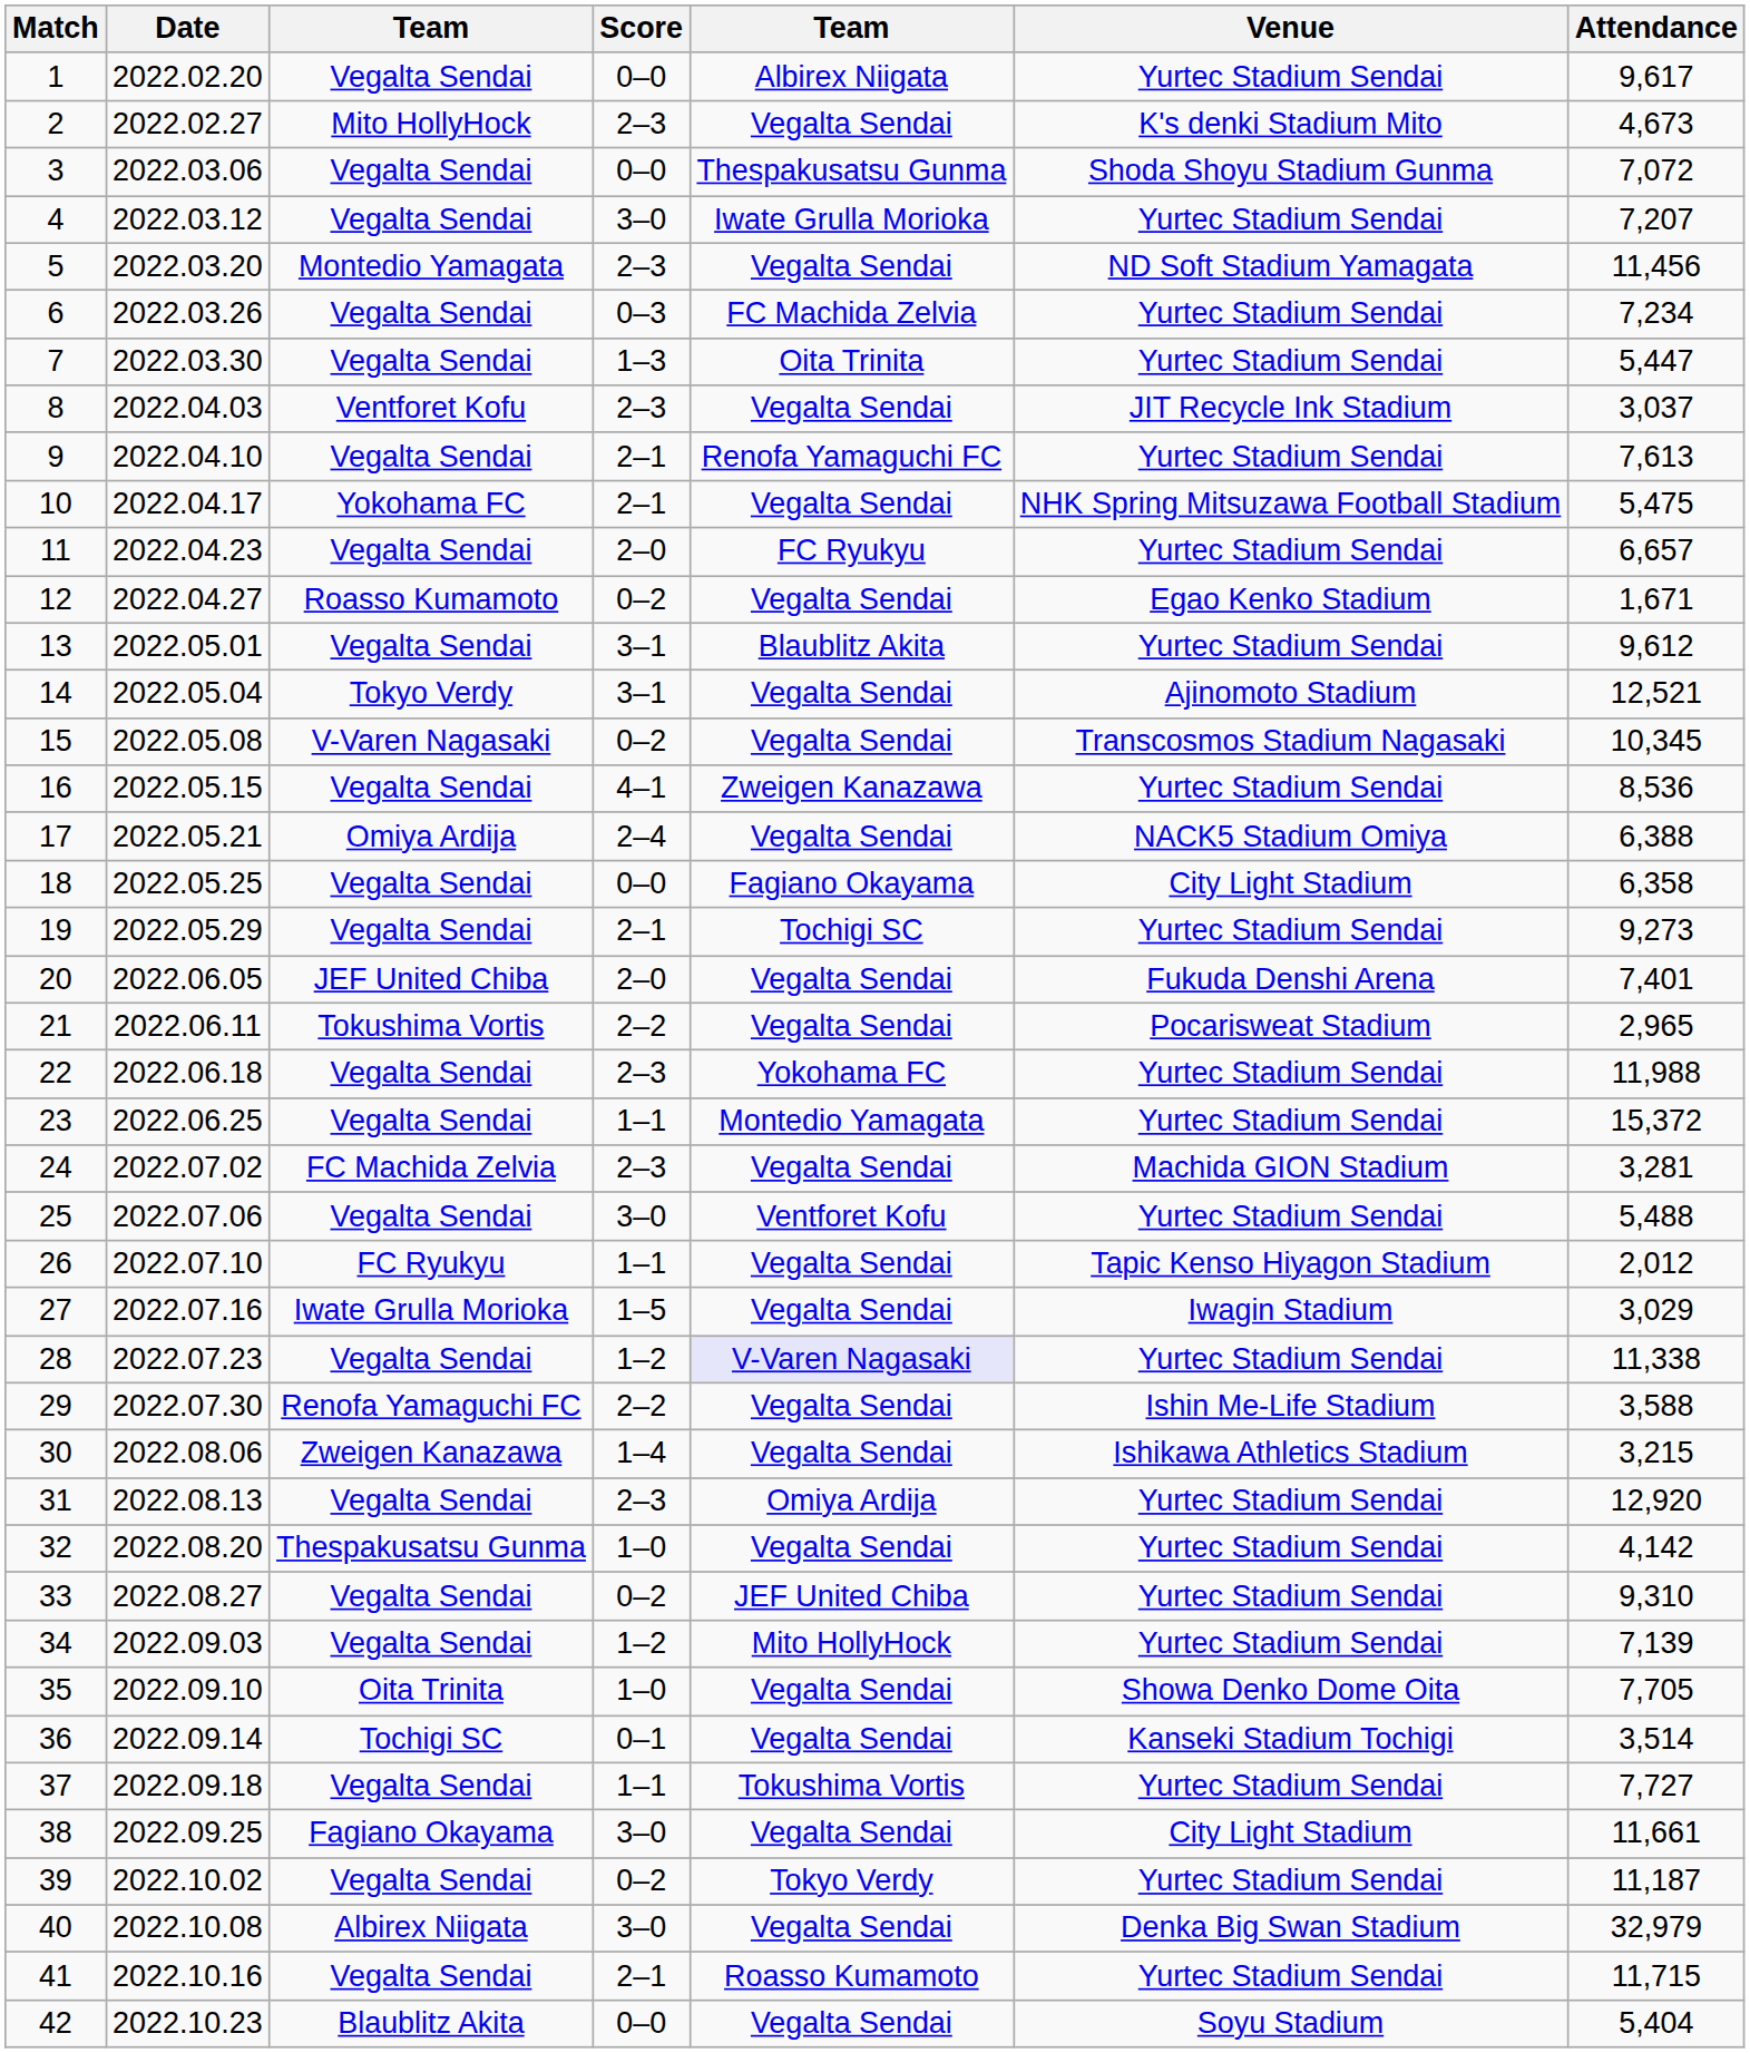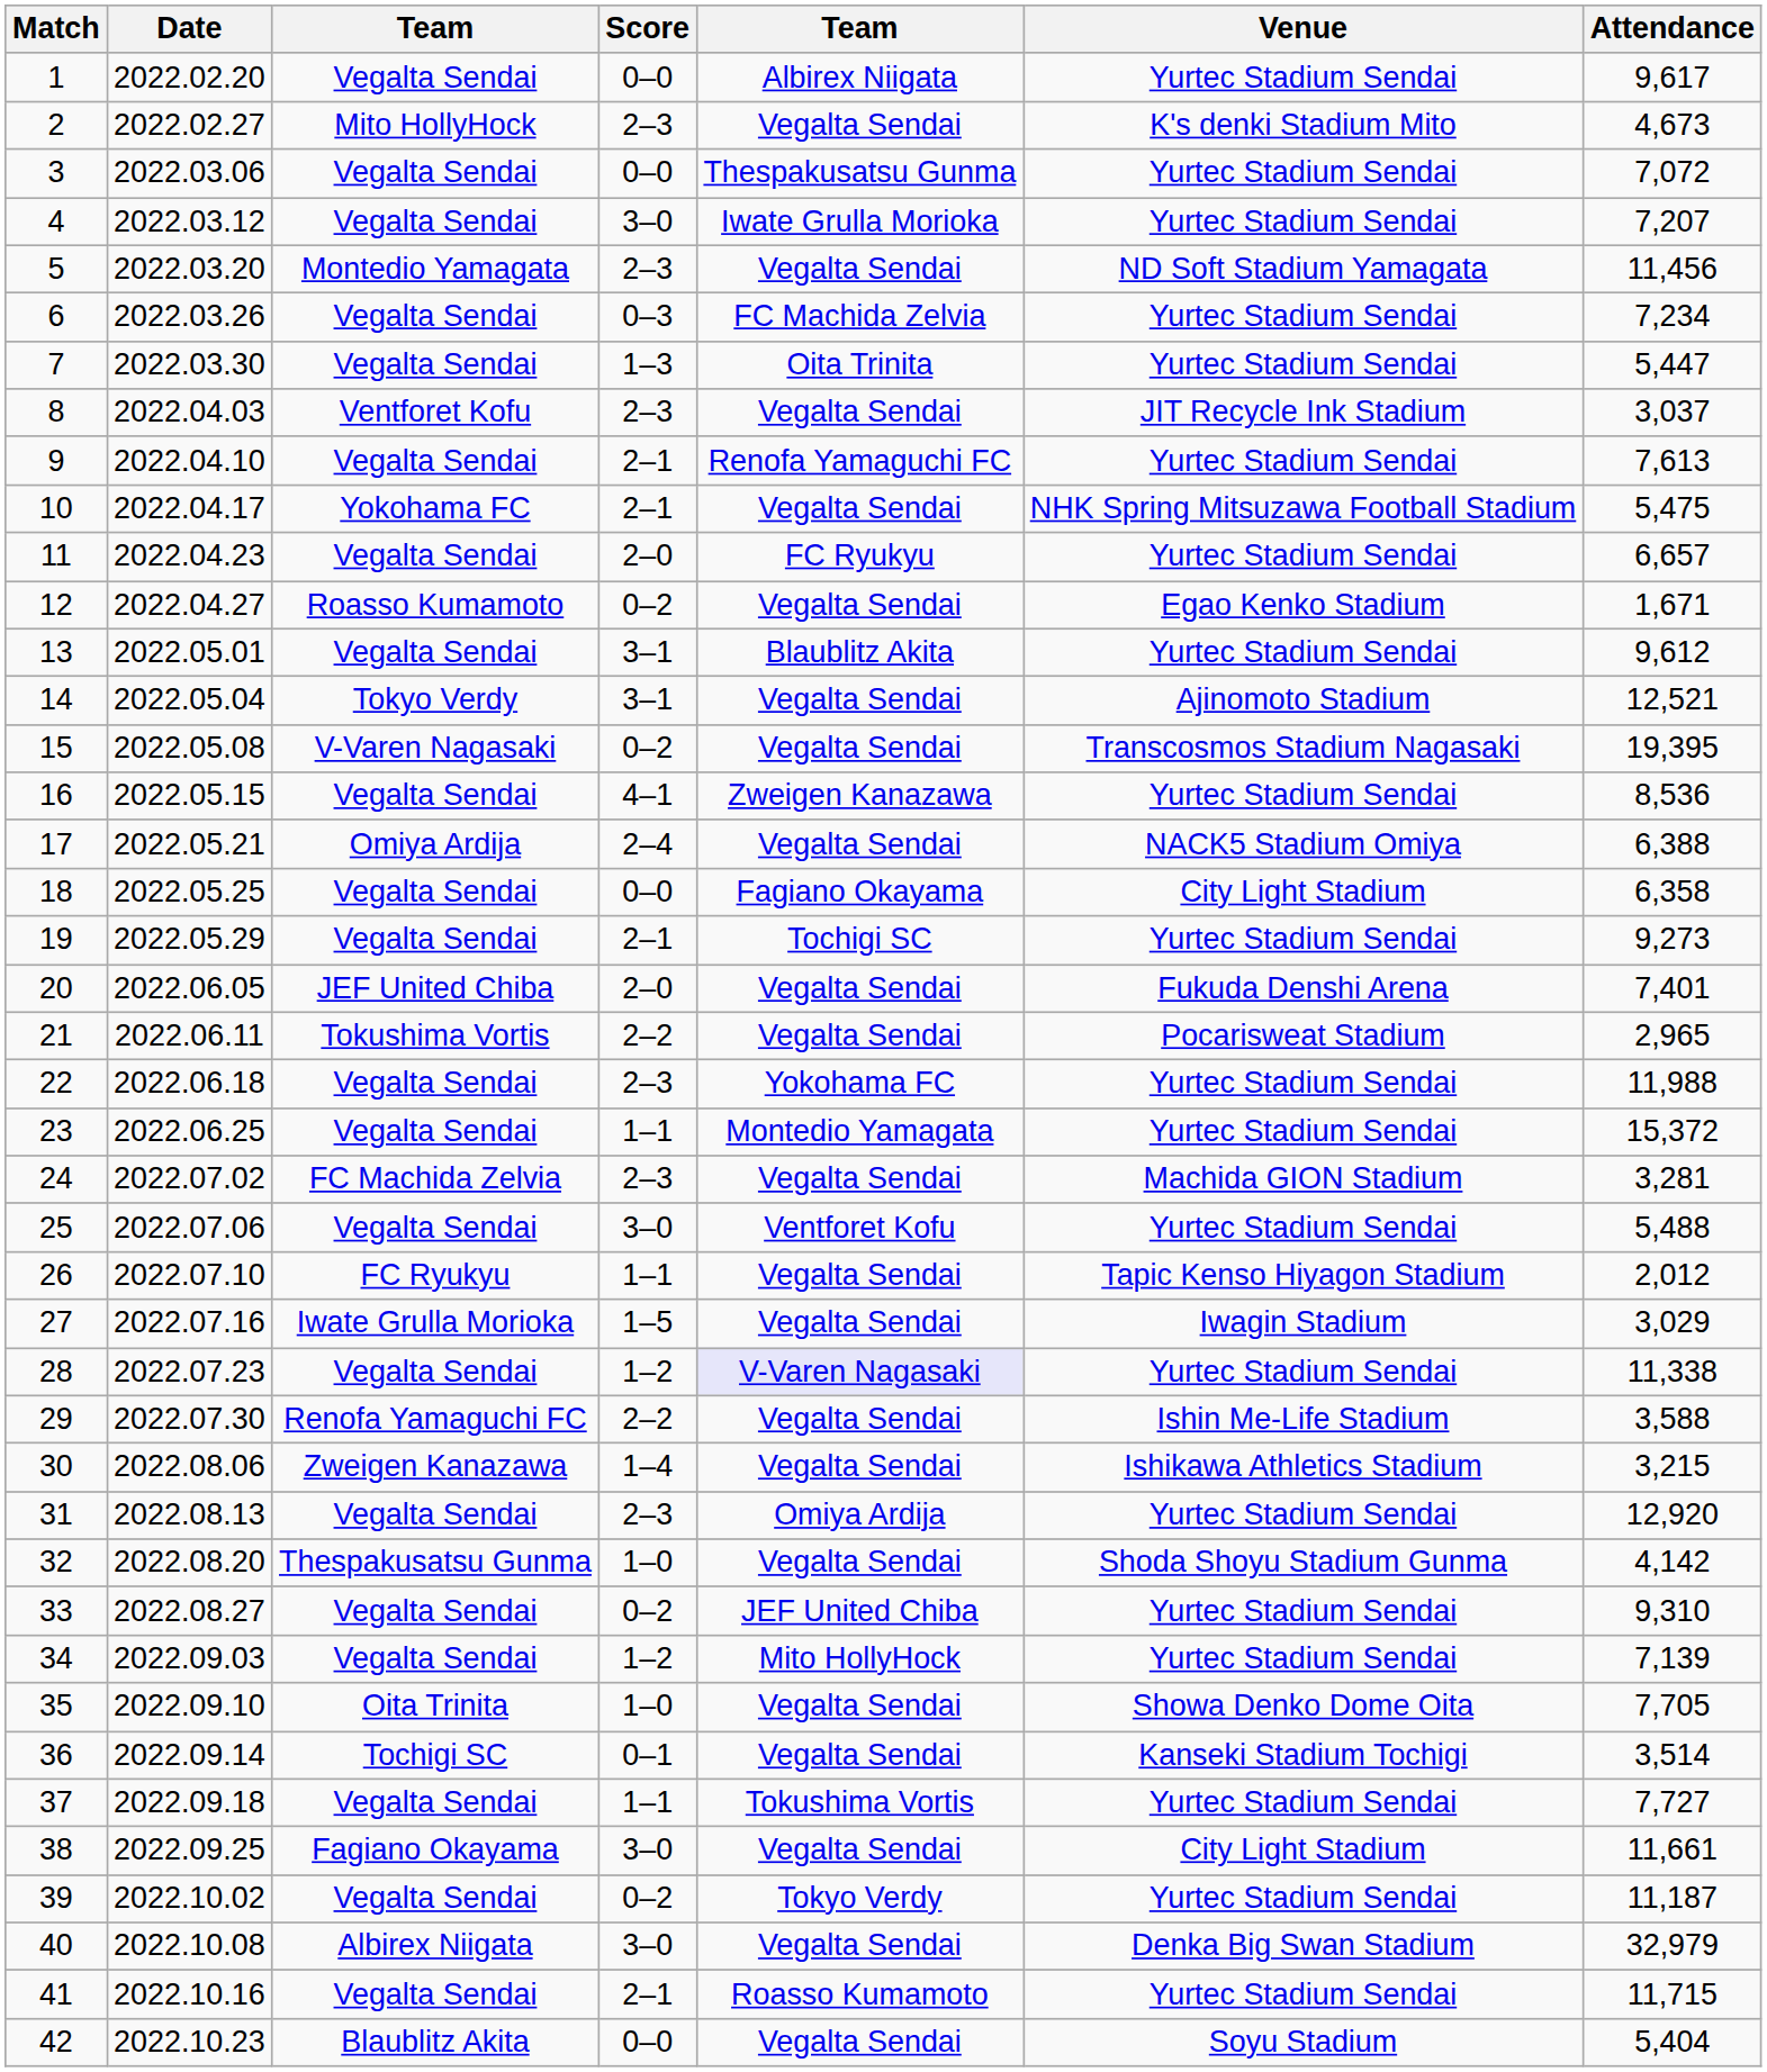3 | Venue: Shoda Shoyu Stadium Gunma -> Yurtec Stadium Sendai
15 | Attendance: 10,345 -> 19,395
32 | Venue: Yurtec Stadium Sendai -> Shoda Shoyu Stadium Gunma
